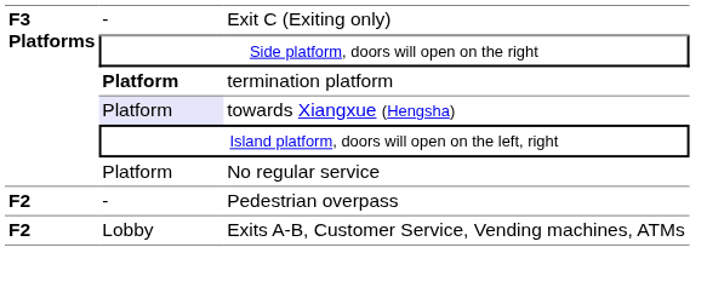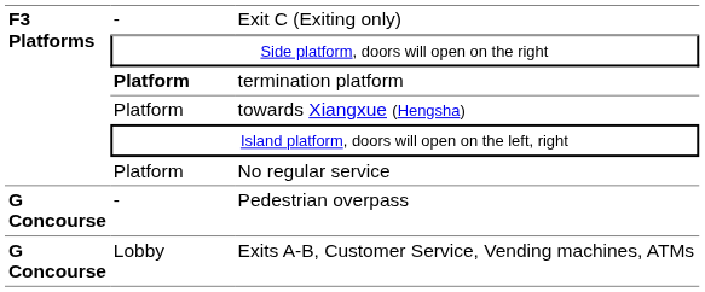towards Xiangxue (Hengsha) | column 2: lavender background -> no background
Pedestrian overpass | column 1: F2 -> G Concourse
Exits A-B, Customer Service, Vending machines, ATMs | column 1: F2 -> G Concourse
